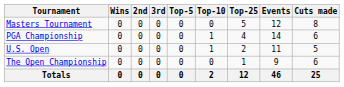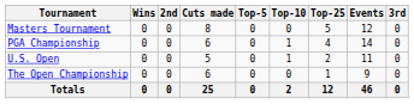columns swapped: 3rd <-> Cuts made
